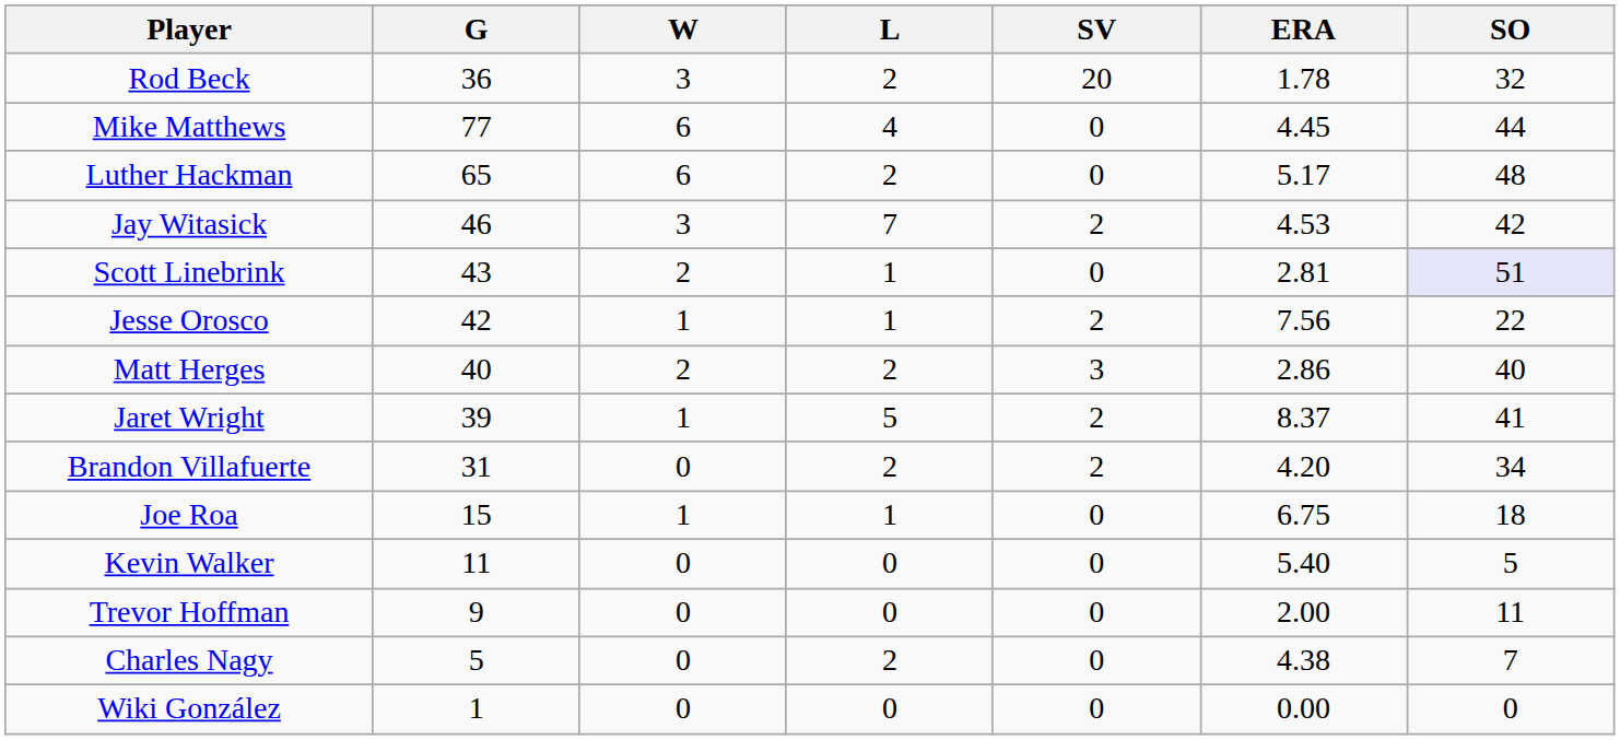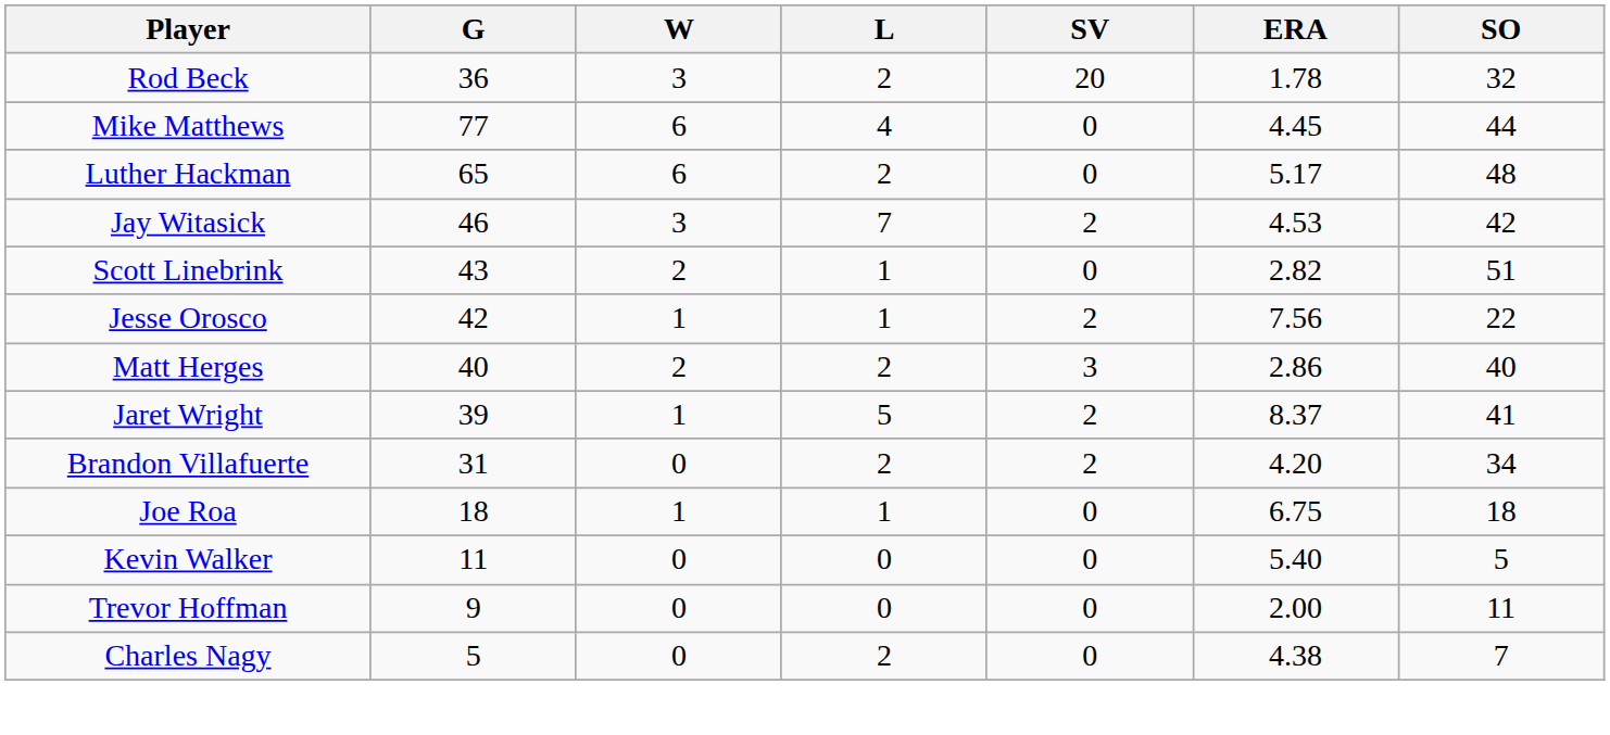Scott Linebrink | ERA: 2.81 -> 2.82
Scott Linebrink | SO: lavender background -> no background
Joe Roa | G: 15 -> 18
- row: Wiki González | 1 | 0 | 0 | 0 | 0.00 | 0
